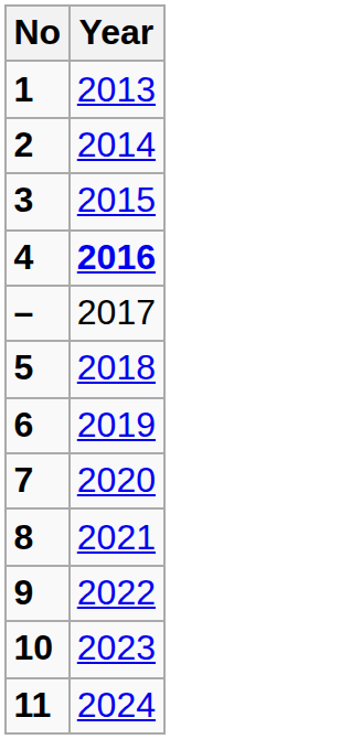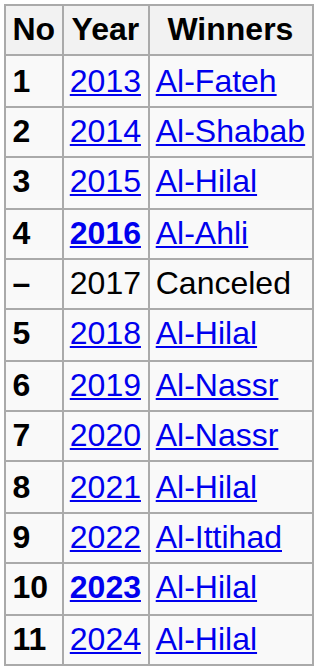+ column: Winners | Al-Fateh | Al-Shabab | Al-Hilal | Al-Ahli | Canceled | Al-Hilal | Al-Nassr | Al-Nassr | Al-Hilal | Al-Ittihad | Al-Hilal | Al-Hilal
10 | Year: normal -> bold
